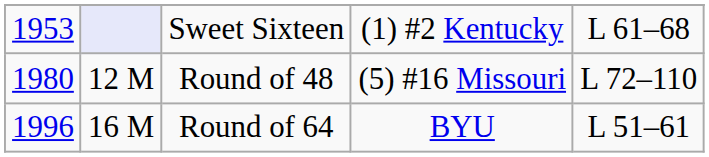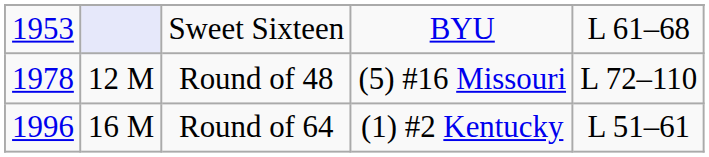Sweet Sixteen | column 4: (1) #2 Kentucky -> BYU
Round of 48 | column 1: 1980 -> 1978
Round of 64 | column 4: BYU -> (1) #2 Kentucky
